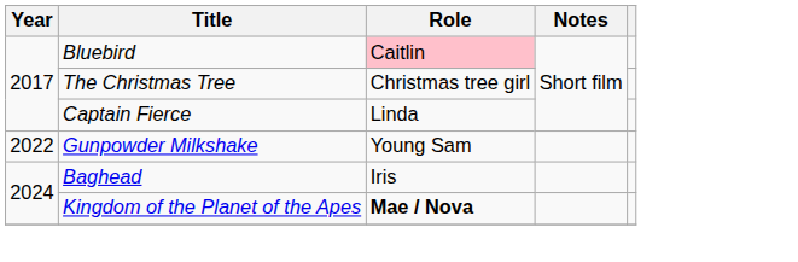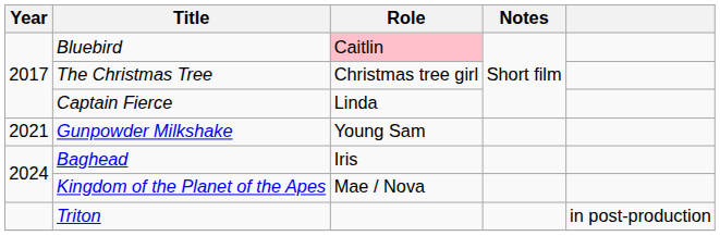Gunpowder Milkshake | Year: 2022 -> 2021
Kingdom of the Planet of the Apes | Role: bold -> normal
+ row: Triton | in post-production
